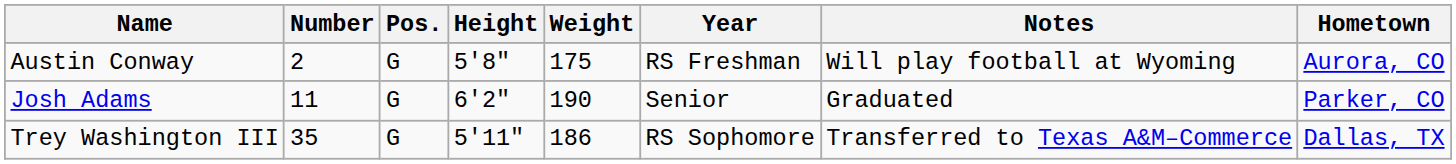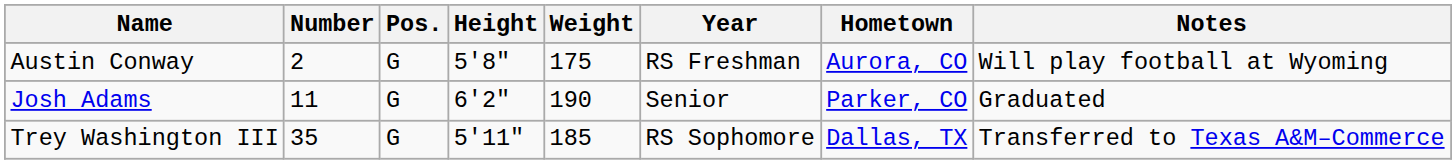columns swapped: Hometown <-> Notes
Trey Washington III | Weight: 186 -> 185
